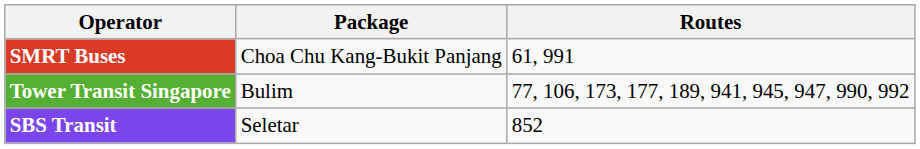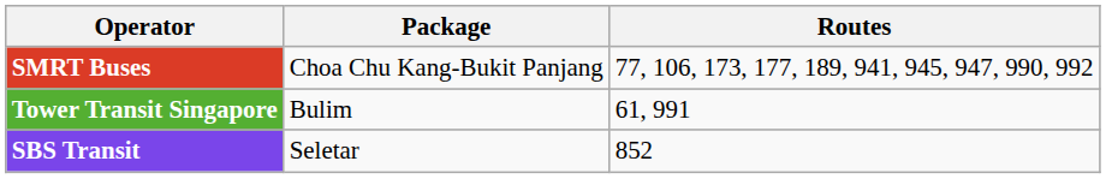SMRT Buses | Routes: 61, 991 -> 77, 106, 173, 177, 189, 941, 945, 947, 990, 992
Tower Transit Singapore | Routes: 77, 106, 173, 177, 189, 941, 945, 947, 990, 992 -> 61, 991
